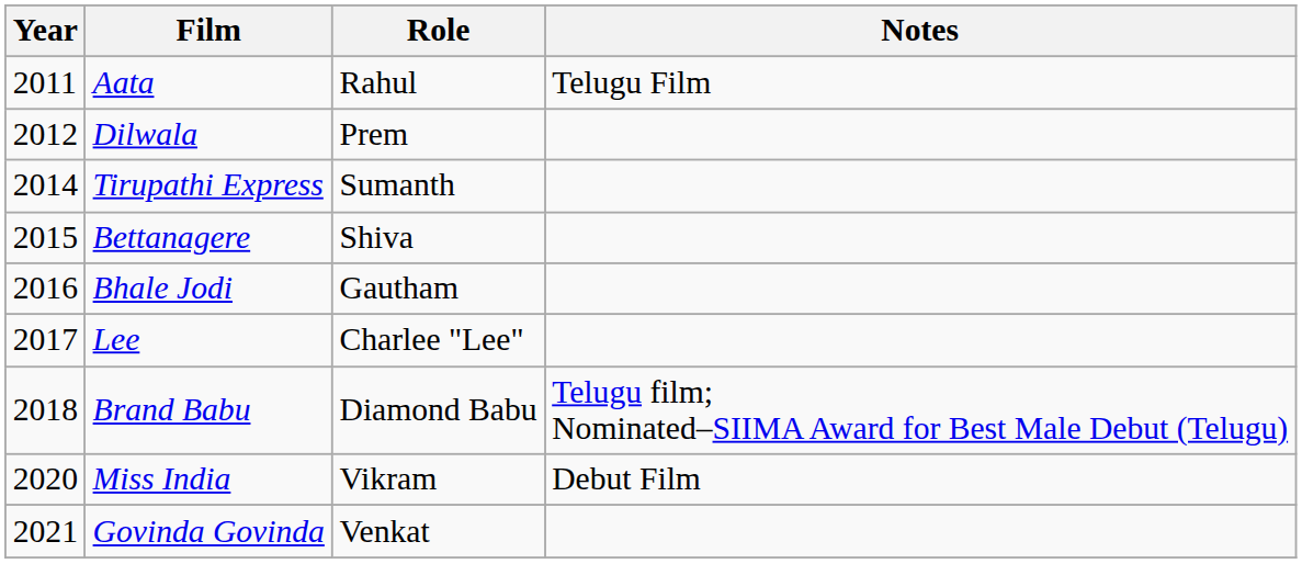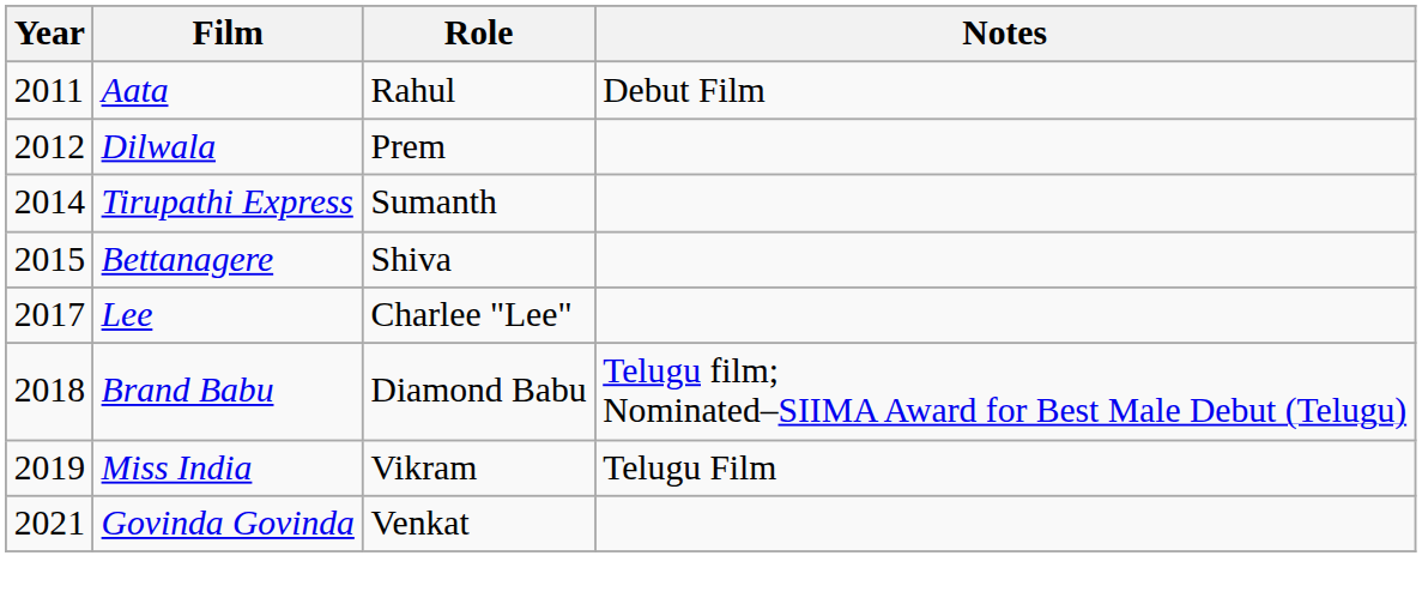Aata | Notes: Telugu Film -> Debut Film
- row: 2016 | Bhale Jodi | Gautham
Miss India | Year: 2020 -> 2019
Miss India | Notes: Debut Film -> Telugu Film
